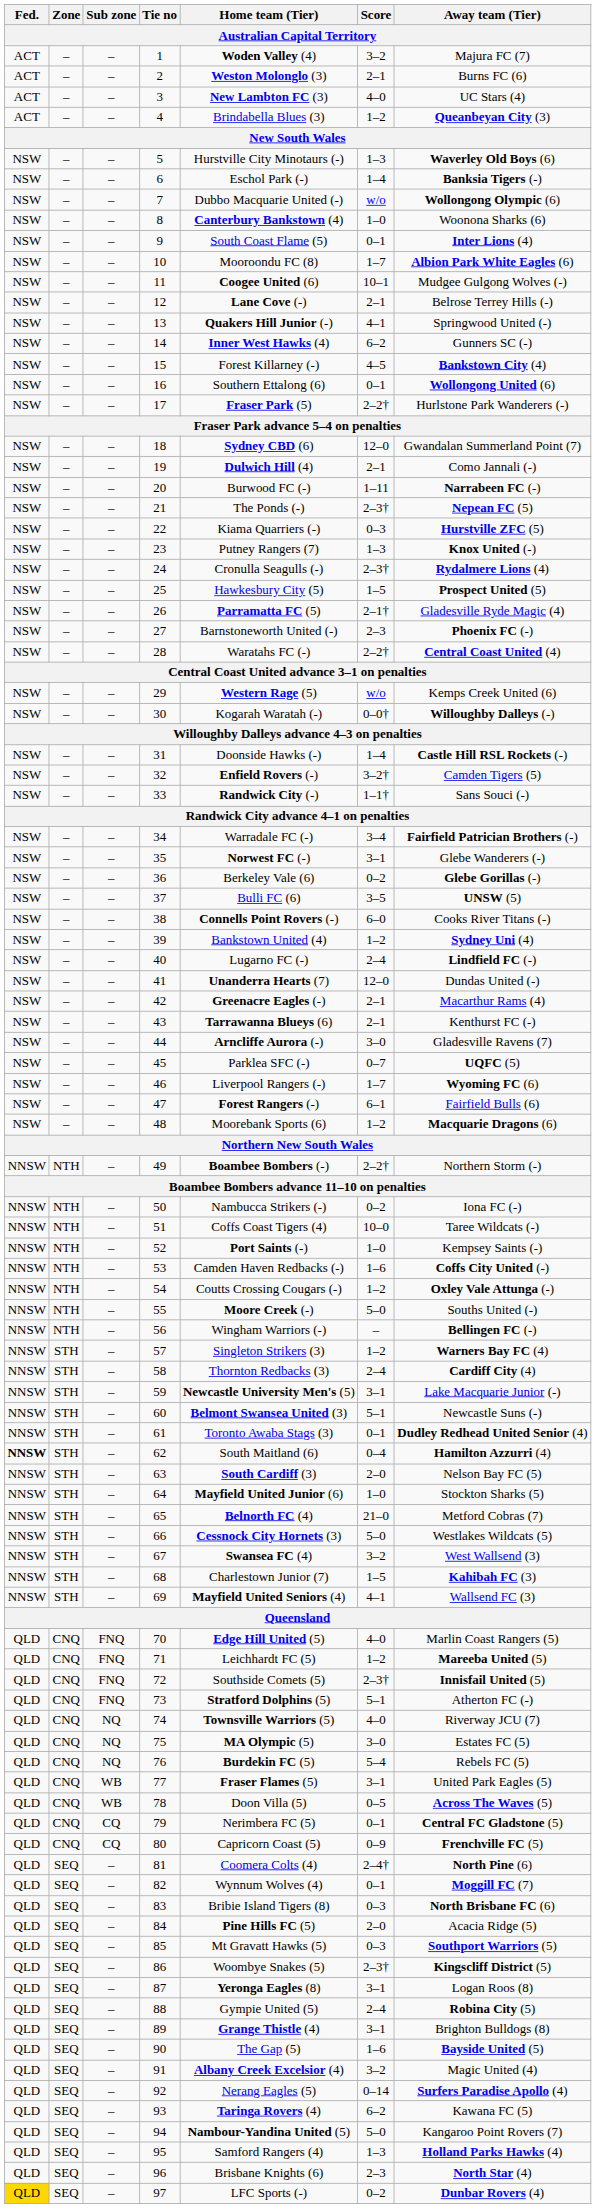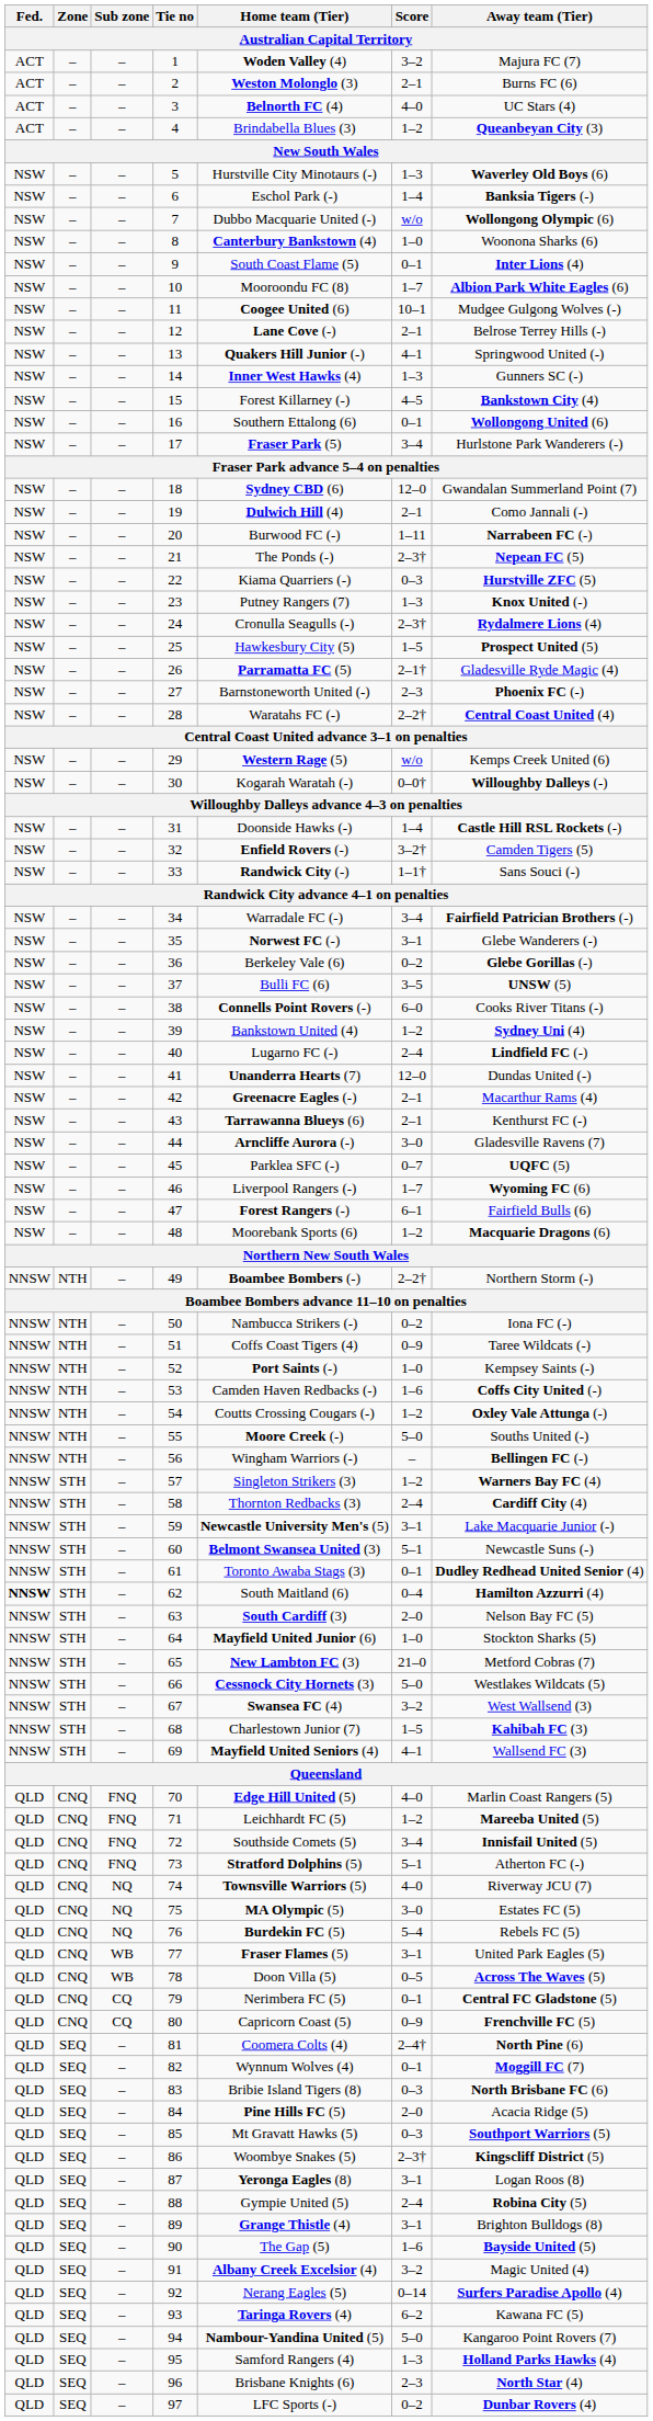3 | Home team (Tier): New Lambton FC (3) -> Belnorth FC (4)
14 | Score: 6–2 -> 1–3
17 | Score: 2–2† -> 3–4
51 | Score: 10–0 -> 0–9
65 | Home team (Tier): Belnorth FC (4) -> New Lambton FC (3)
72 | Score: 2–3† -> 3–4
97 | Fed.: gold background -> no background
